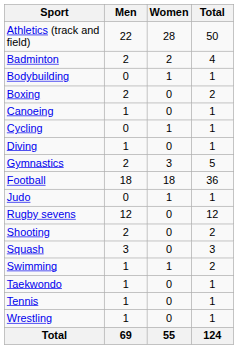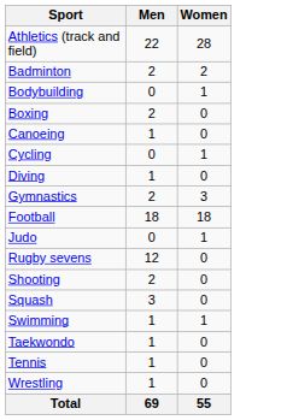- column: Total | 50 | 4 | 1 | 2 | 1 | 1 | 1 | 5 | 36 | 1 | 12 | 2 | 3 | 2 | 1 | 1 | 1 | 124
